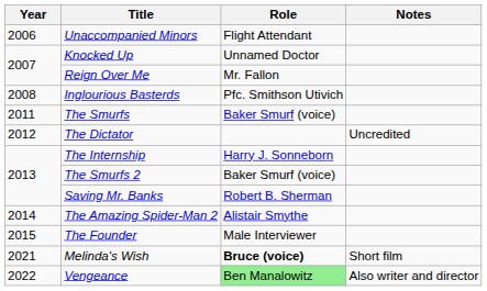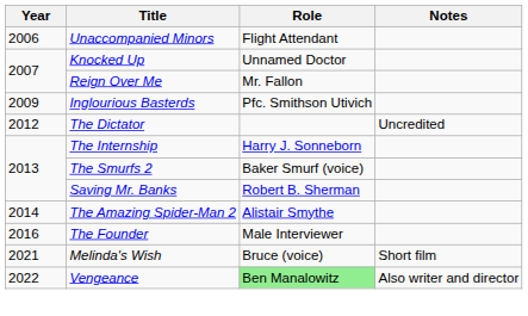Inglourious Basterds | Year: 2008 -> 2009
- row: 2011 | The Smurfs | Baker Smurf (voice)
The Founder | Year: 2015 -> 2016
Melinda's Wish | Role: bold -> normal
